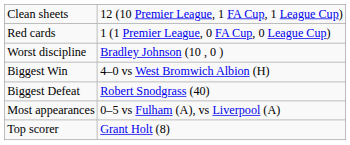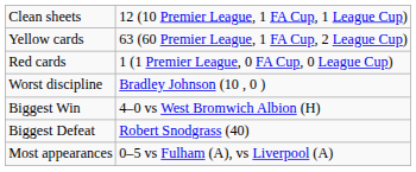+ row: Yellow cards | 63 (60 Premier League, 1 FA Cup, 2 League Cup)
- row: Top scorer | Grant Holt (8)
